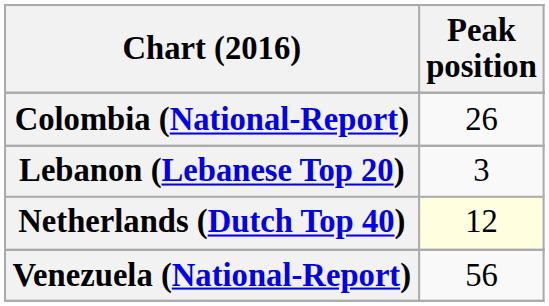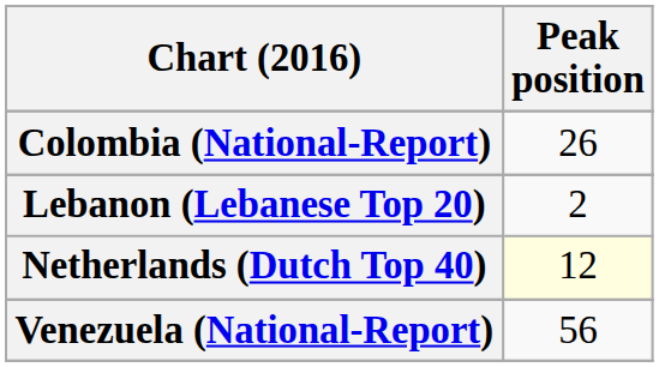Lebanon (Lebanese Top 20) | Peak position: 3 -> 2
